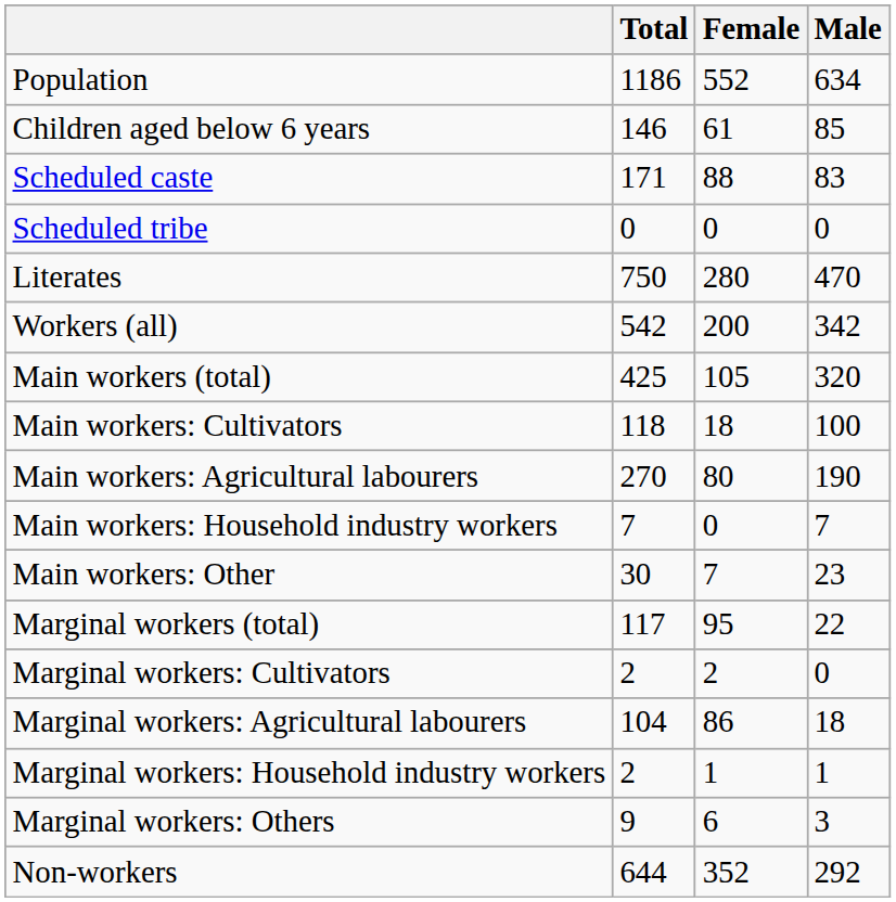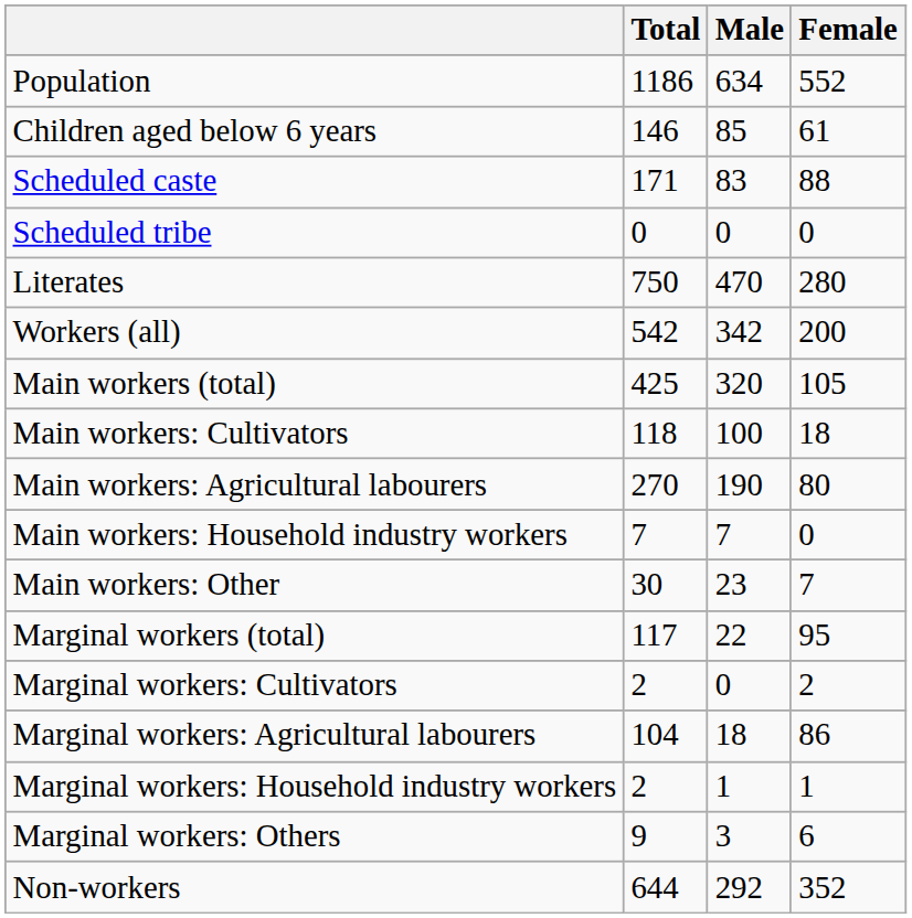columns swapped: Male <-> Female
